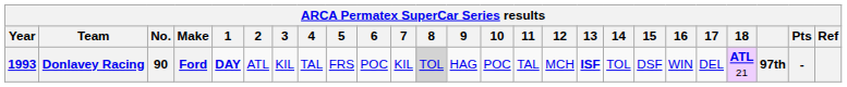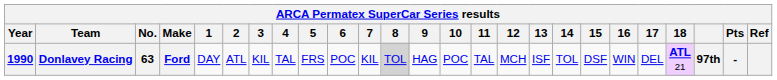Donlavey Racing | Year: 1993 -> 1990
Donlavey Racing | No.: 90 -> 63
Donlavey Racing | 1: bold -> normal
Donlavey Racing | 13: bold -> normal
